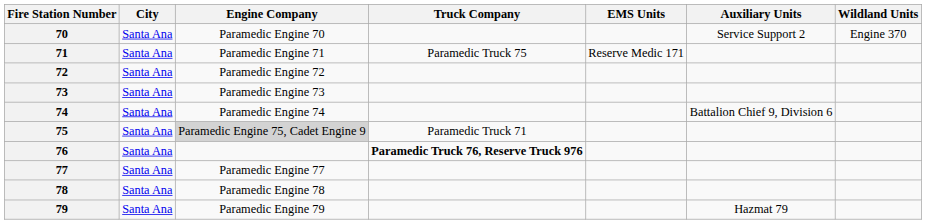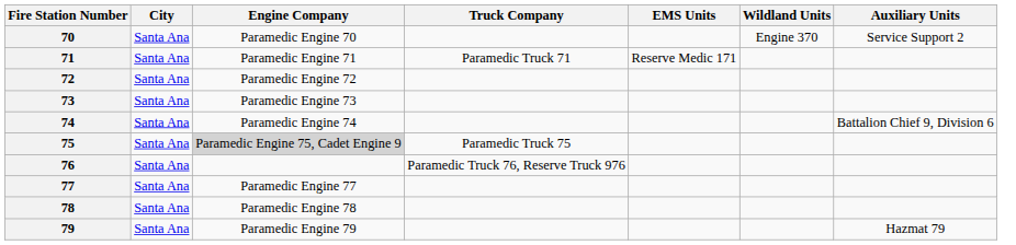columns swapped: Wildland Units <-> Auxiliary Units
71 | Truck Company: Paramedic Truck 75 -> Paramedic Truck 71
75 | Truck Company: Paramedic Truck 71 -> Paramedic Truck 75
76 | Truck Company: bold -> normal
